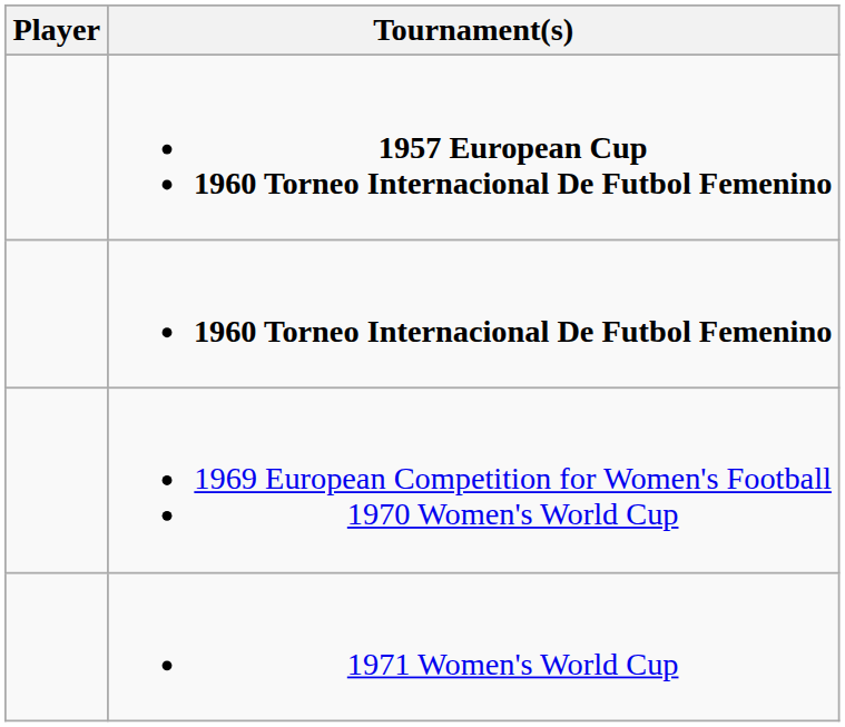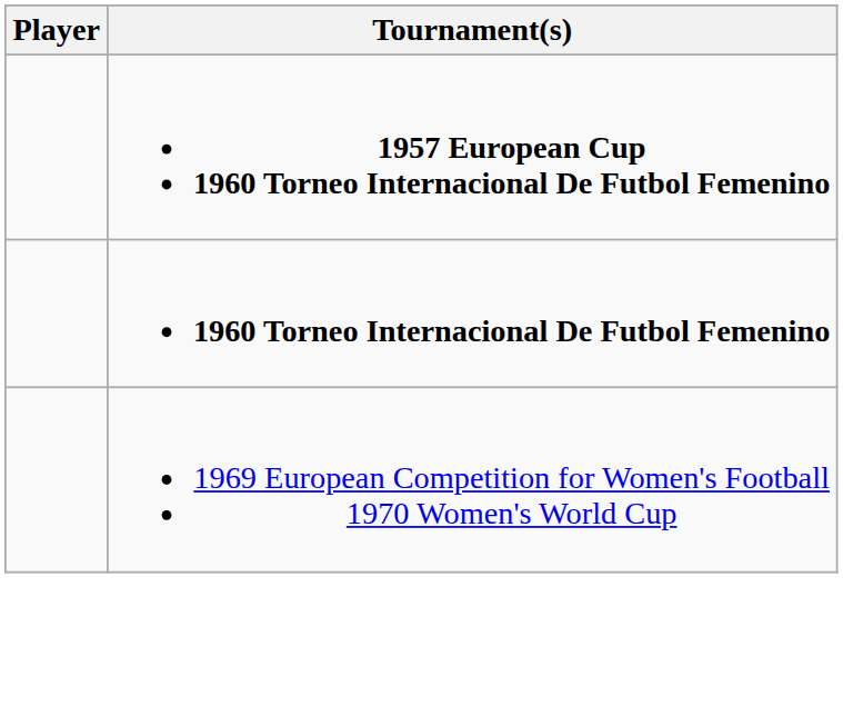- row: 1971 Women's World Cup
